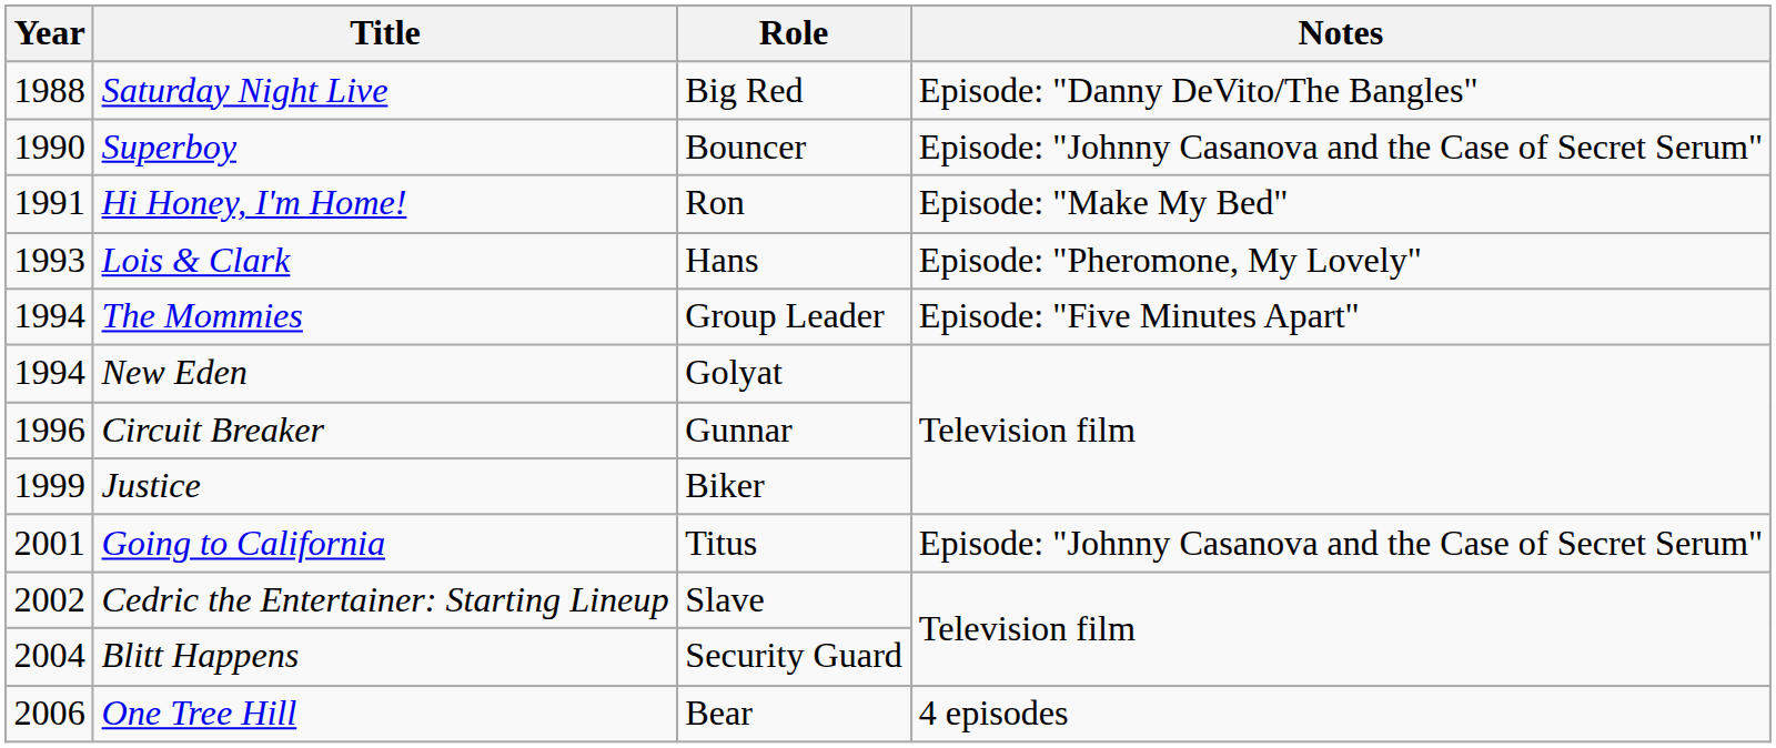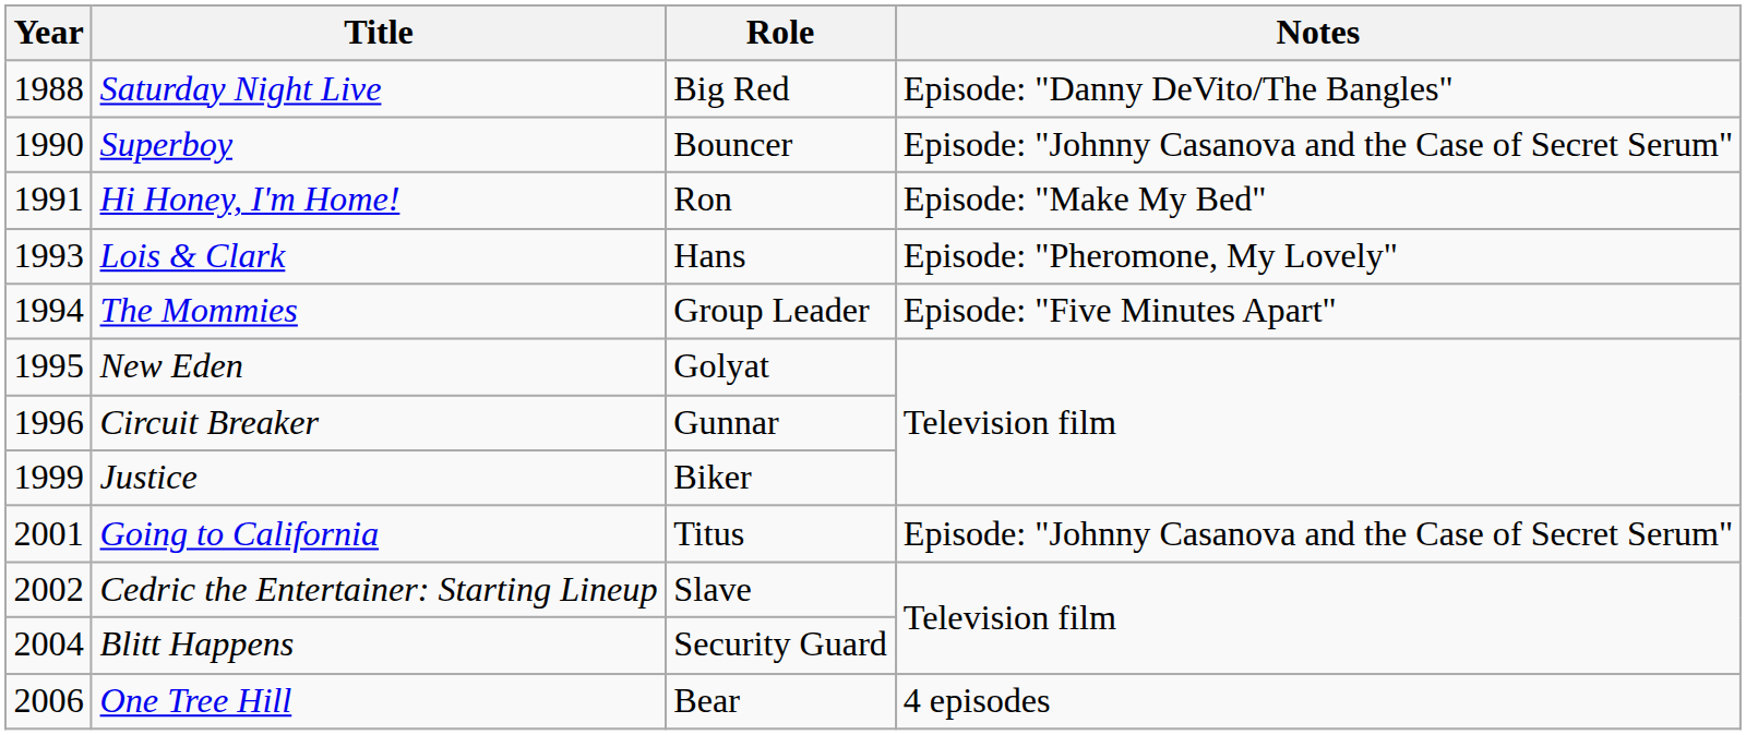New Eden | Year: 1994 -> 1995
